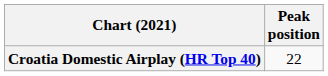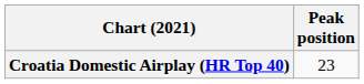Croatia Domestic Airplay (HR Top 40) | Peak position: 22 -> 23
